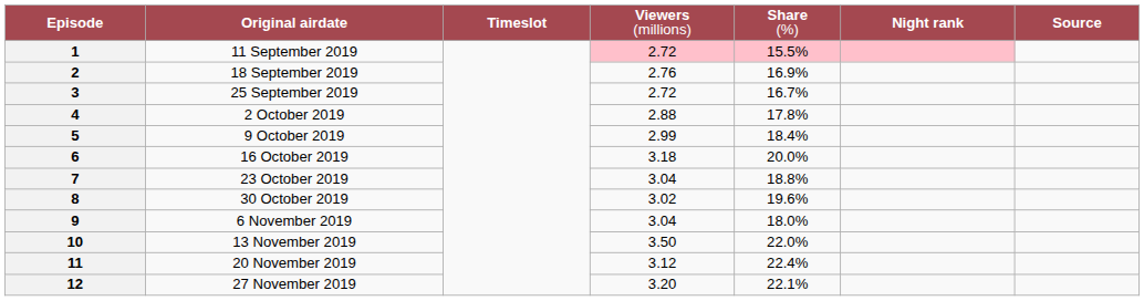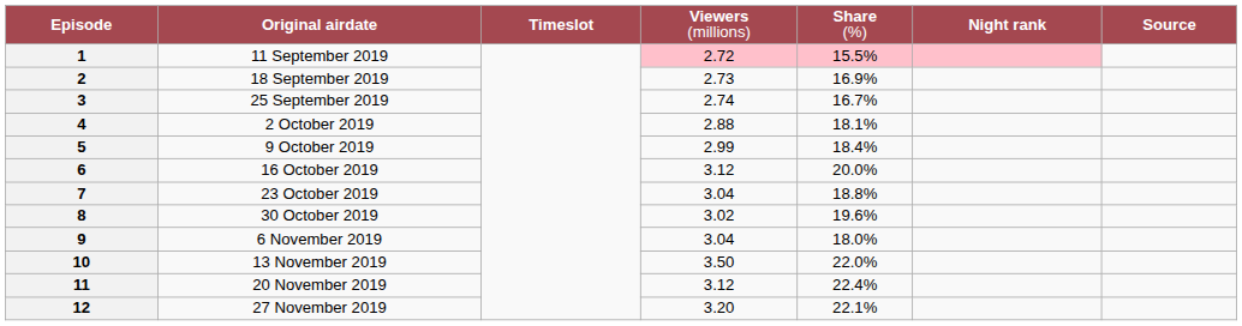2 | column 4: 2.76 -> 2.73
3 | column 4: 2.72 -> 2.74
4 | column 5: 17.8% -> 18.1%
6 | column 4: 3.18 -> 3.12
